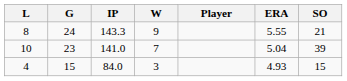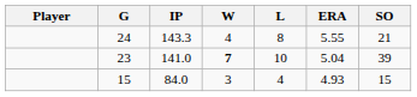columns swapped: Player <-> L
24 | W: 9 -> 4
23 | W: normal -> bold
